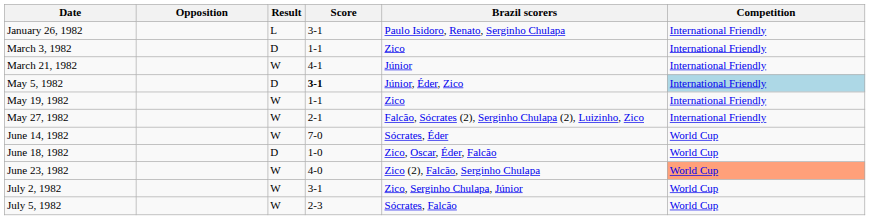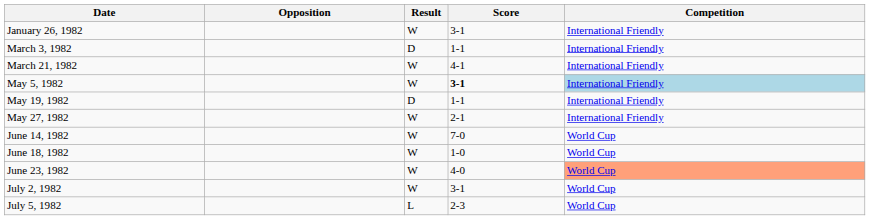- column: Brazil scorers | Paulo Isidoro, Renato, Serginho Chulapa | Zico | Júnior | Júnior, Éder, Zico | Zico | Falcão, Sócrates (2), Serginho Chulapa (2), Luizinho, Zico | Sócrates, Éder | Zico, Oscar, Éder, Falcão | Zico (2), Falcão, Serginho Chulapa | Zico, Serginho Chulapa, Júnior | Sócrates, Falcão
January 26, 1982 | Result: L -> W
May 5, 1982 | Result: D -> W
May 19, 1982 | Result: W -> D
June 18, 1982 | Result: D -> W
July 5, 1982 | Result: W -> L
